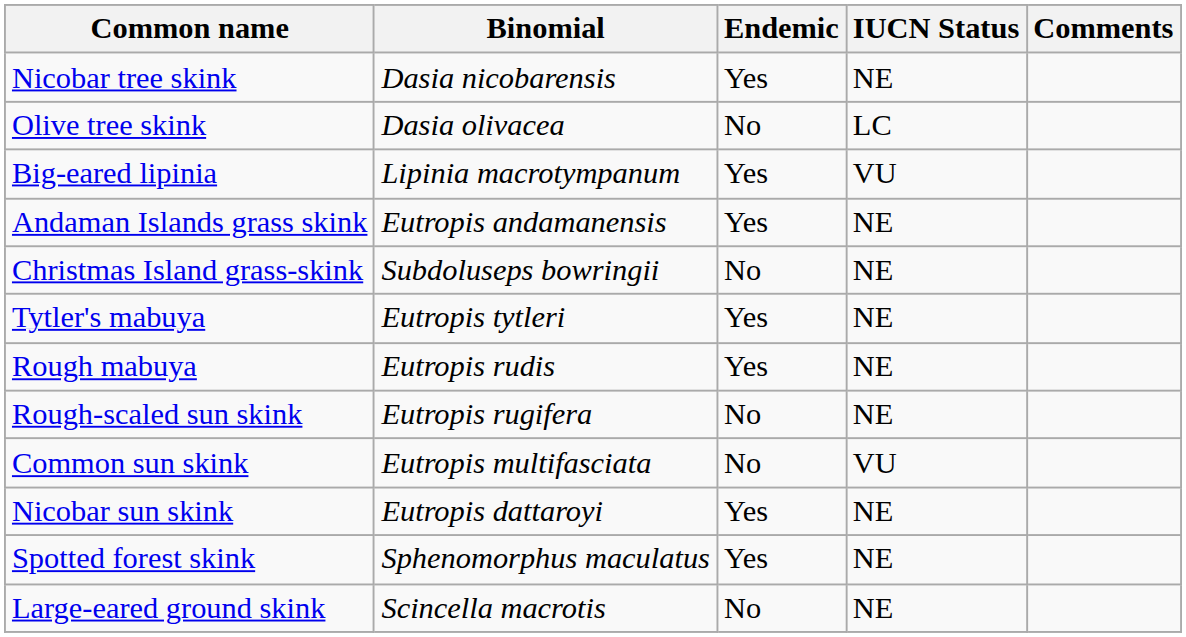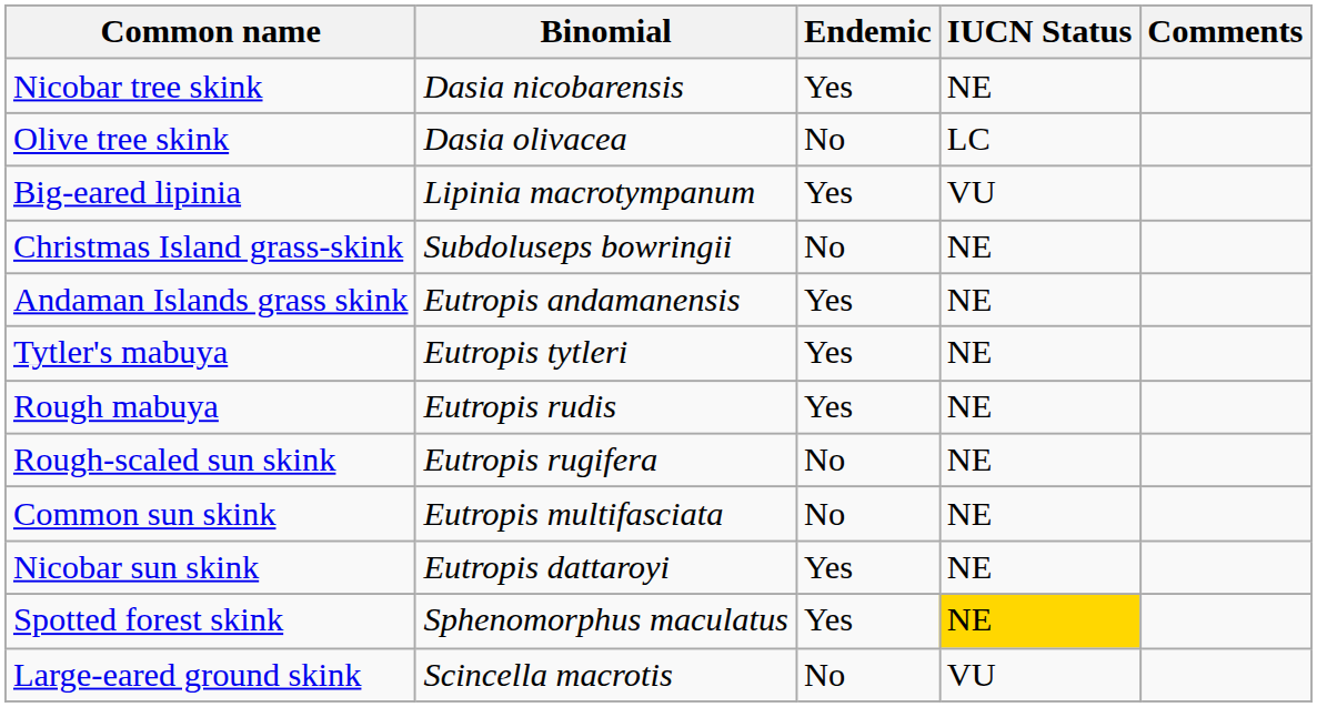rows swapped: Christmas Island grass-skink <-> Andaman Islands grass skink
Common sun skink | IUCN Status: VU -> NE
Spotted forest skink | IUCN Status: no background -> gold background
Large-eared ground skink | IUCN Status: NE -> VU
